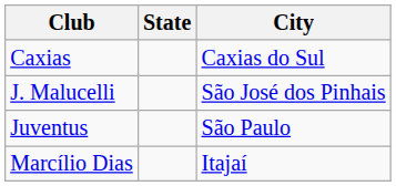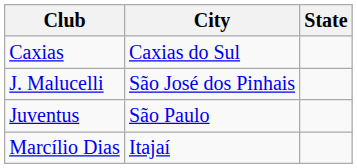columns swapped: City <-> State
